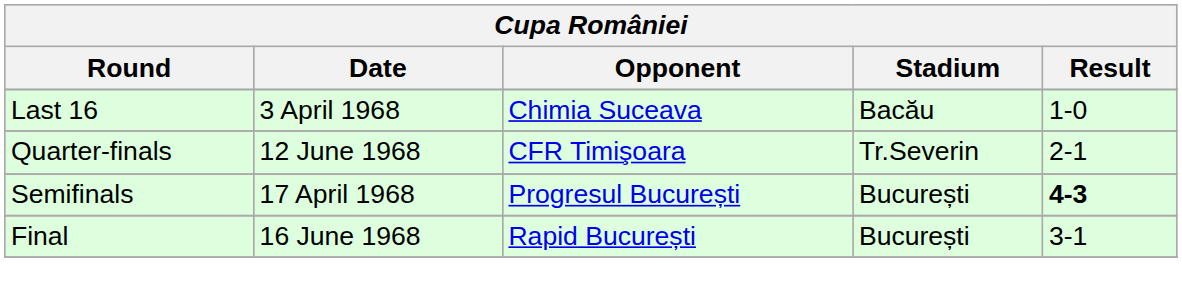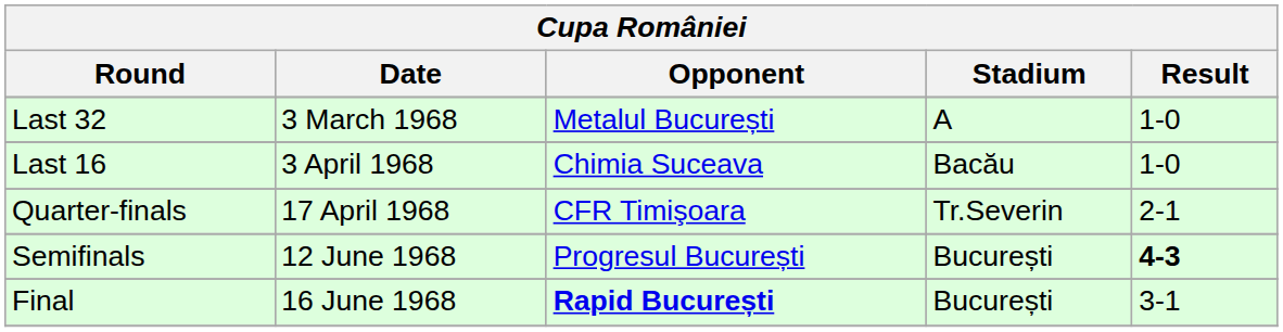+ row: Last 32 | 3 March 1968 | Metalul București | A | 1-0
Quarter-finals | Date: 12 June 1968 -> 17 April 1968
Semifinals | Date: 17 April 1968 -> 12 June 1968
Final | Opponent: normal -> bold
